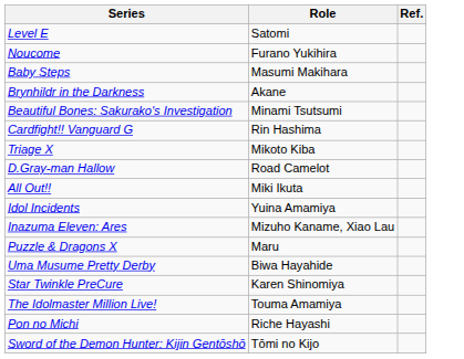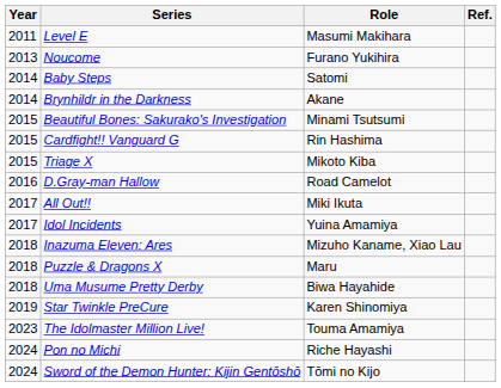+ column: Year | 2011 | 2013 | 2014 | 2014 | 2015 | 2015 | 2015 | 2016 | 2017 | 2017 | 2018 | 2018 | 2018 | 2019 | 2023 | 2024 | 2024
Level E | Role: Satomi -> Masumi Makihara
Baby Steps | Role: Masumi Makihara -> Satomi
